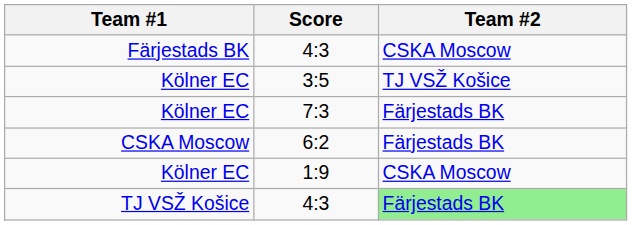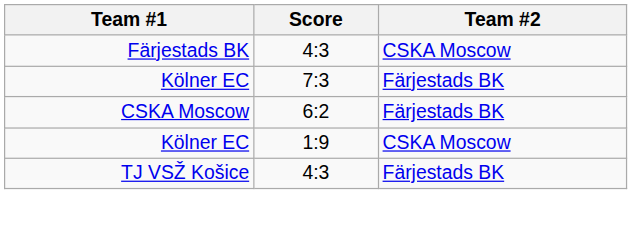- row: Kölner EC | 3:5 | TJ VSŽ Košice
TJ VSŽ Košice / 4:3 | Team #2: lightgreen background -> no background
